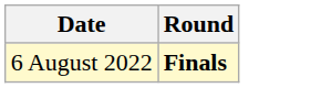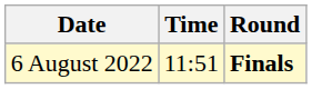+ column: Time | 11:51
